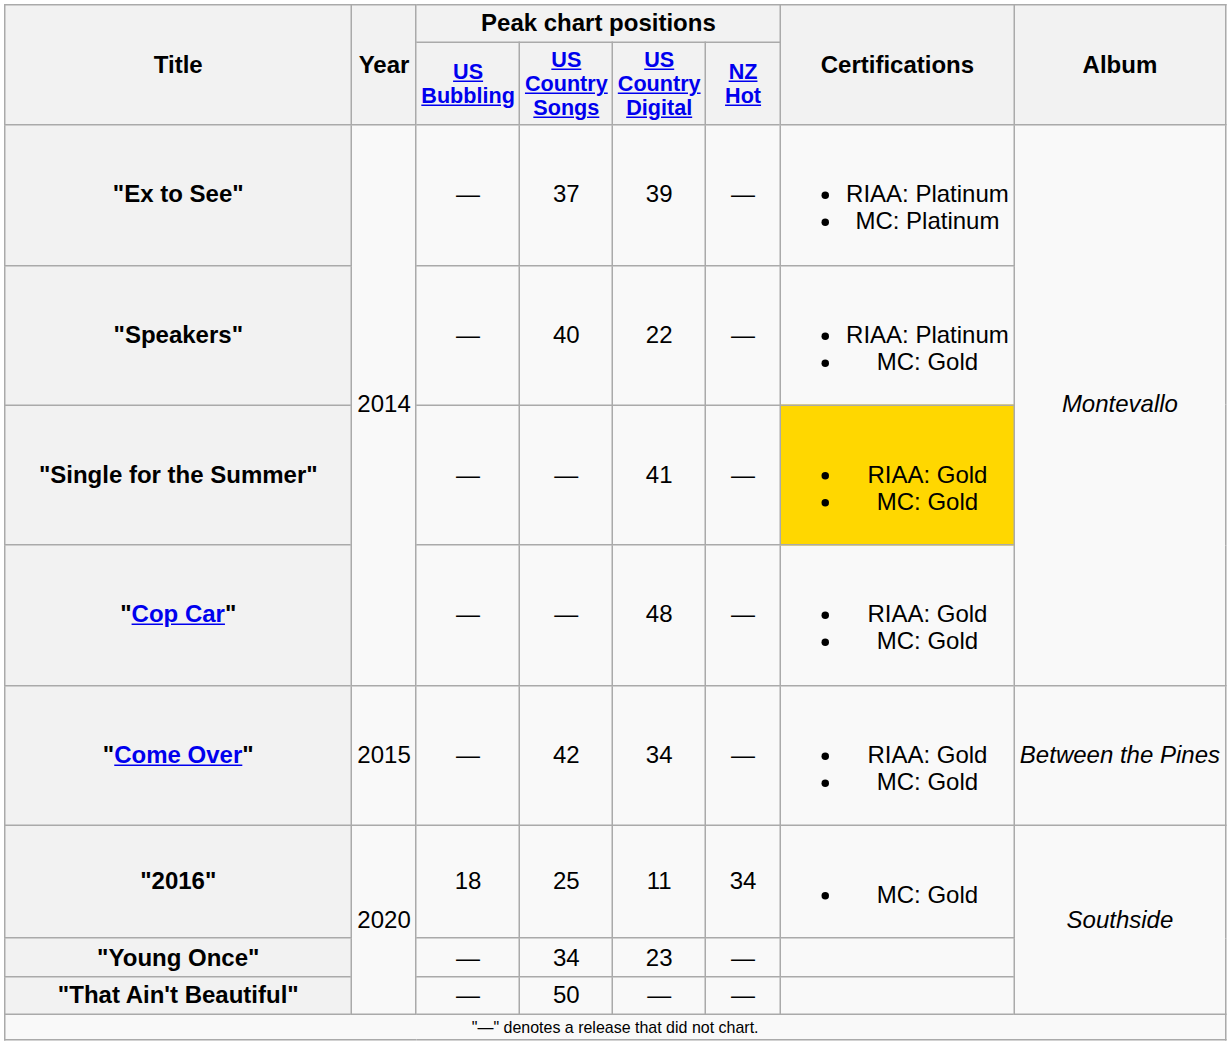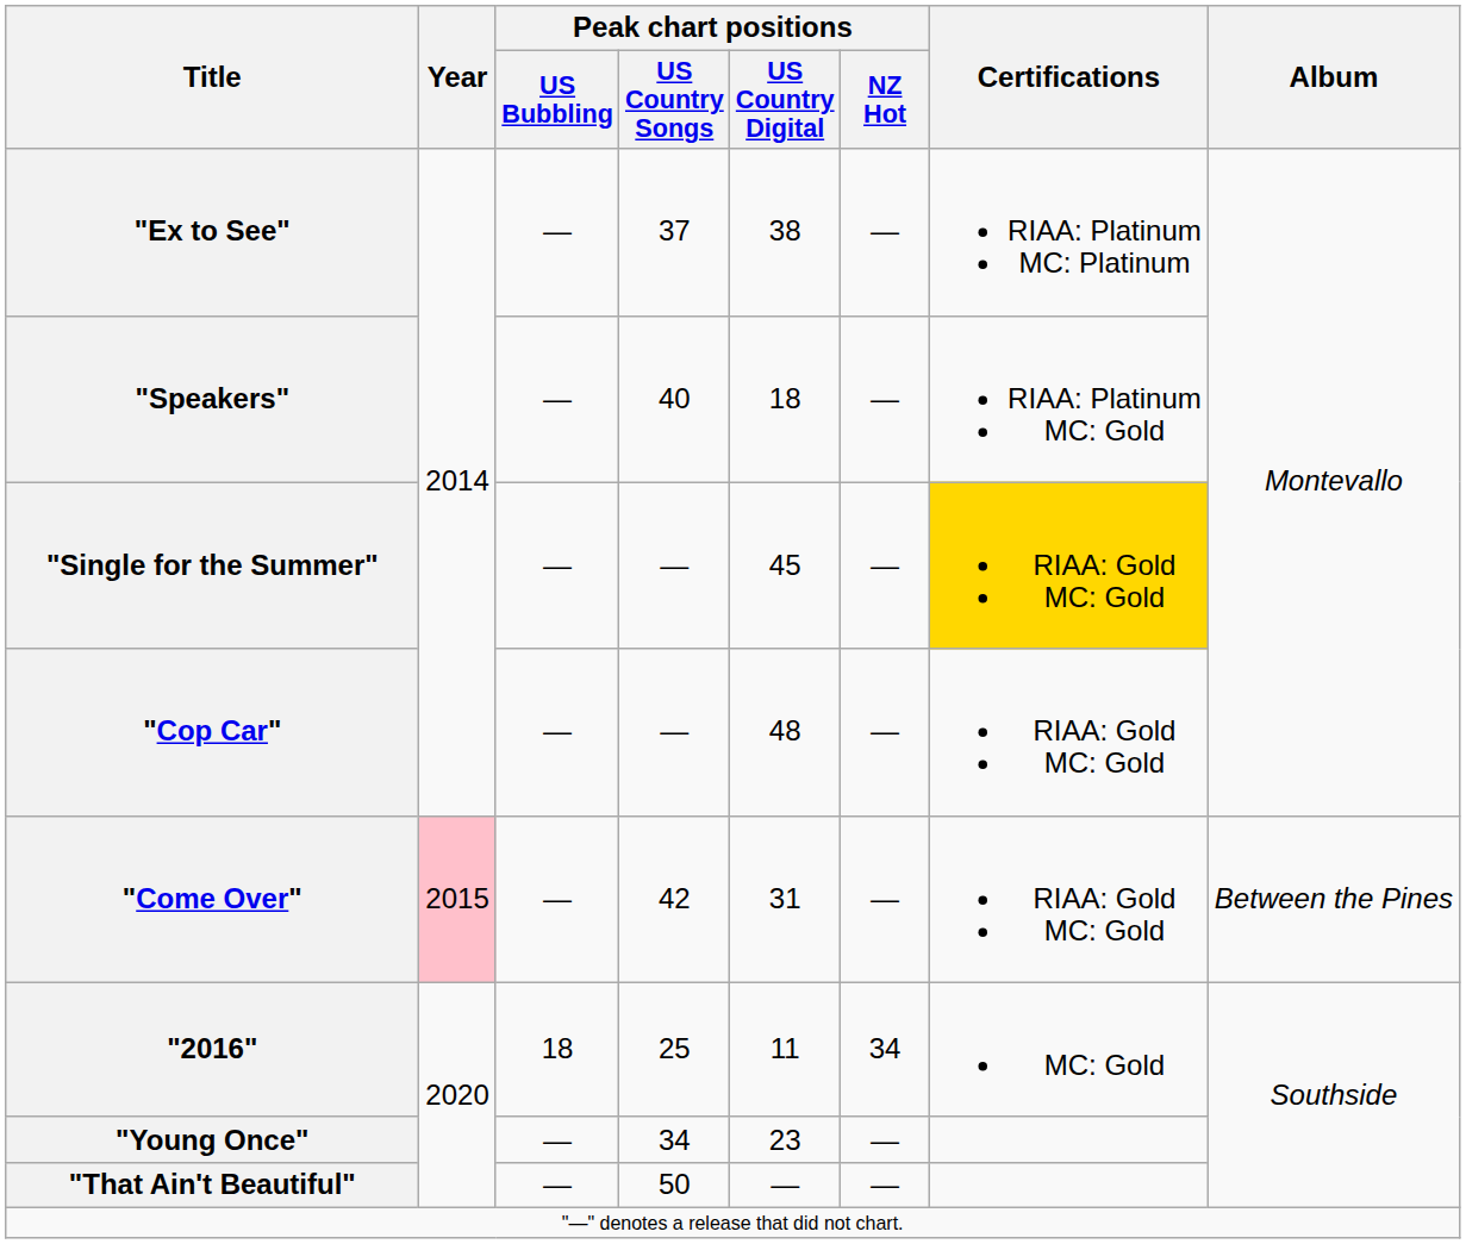"Ex to See" | Peak chart positions / US Country Digital: 39 -> 38
"Speakers" | Peak chart positions / US Country Digital: 22 -> 18
"Single for the Summer" | Peak chart positions / US Country Digital: 41 -> 45
"Come Over" | Year: no background -> pink background
"Come Over" | Peak chart positions / US Country Digital: 34 -> 31
